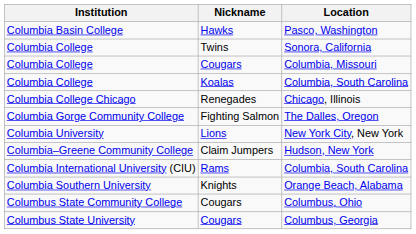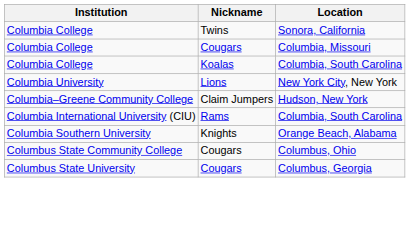- row: Columbia Basin College | Hawks | Pasco, Washington
- row: Columbia College Chicago | Renegades | Chicago, Illinois
- row: Columbia Gorge Community College | Fighting Salmon | The Dalles, Oregon
